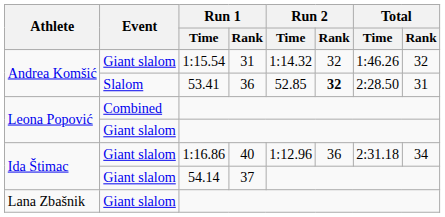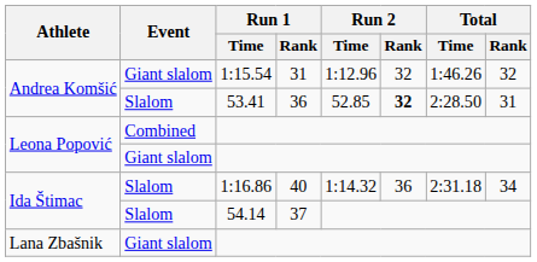1:15.54 | Run 2 / Time: 1:14.32 -> 1:12.96
1:16.86 | Event: Giant slalom -> Slalom
1:16.86 | Run 2 / Time: 1:12.96 -> 1:14.32
54.14 | Event: Giant slalom -> Slalom
